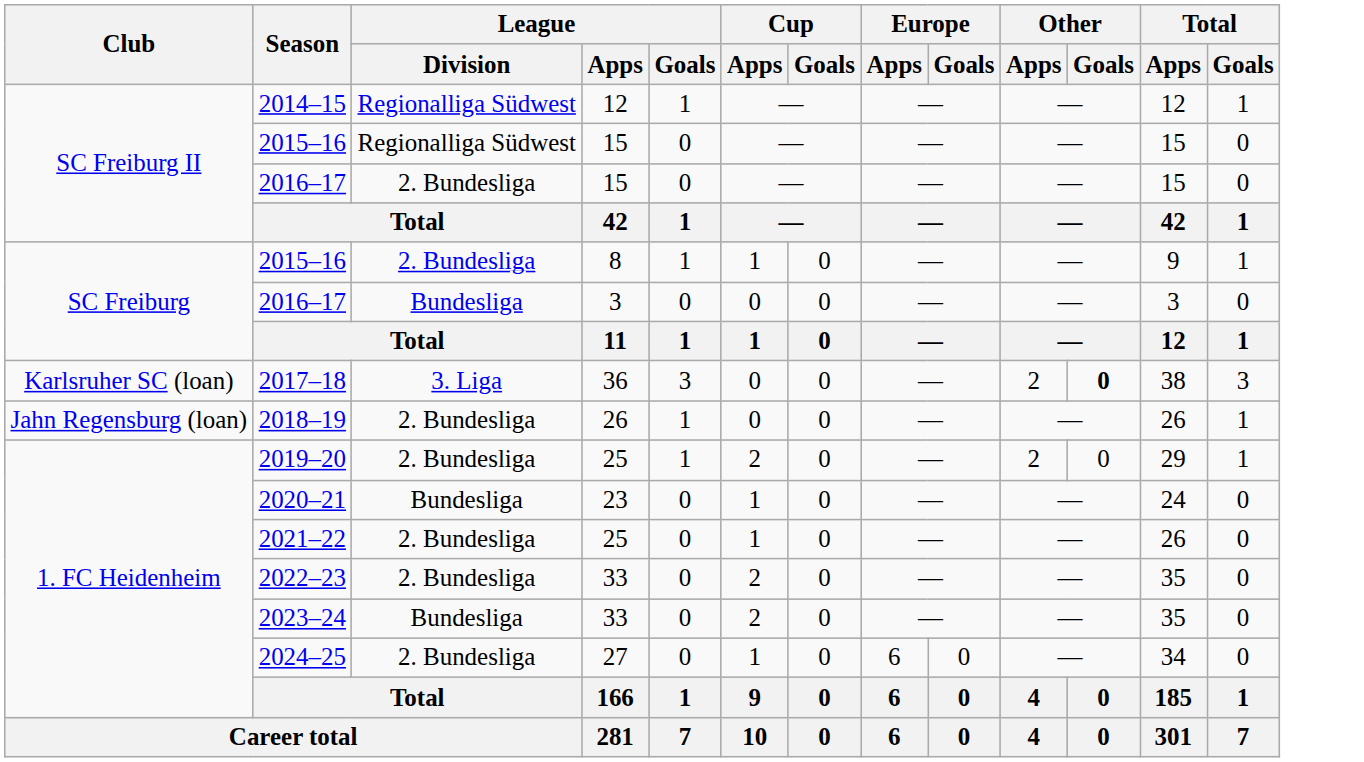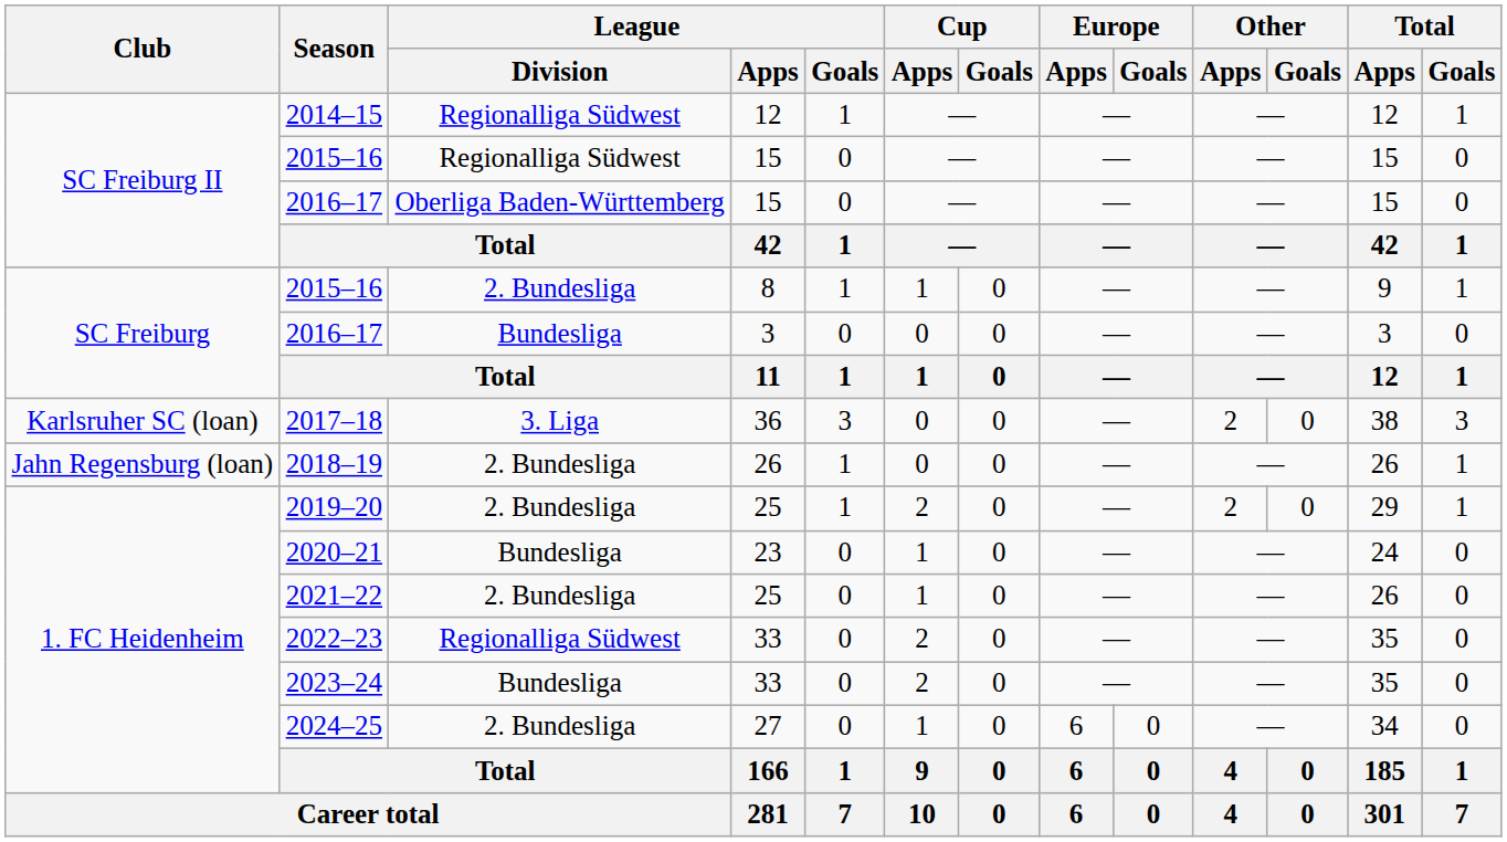2016–17 / 15 | League / Division: 2. Bundesliga -> Oberliga Baden-Württemberg
2017–18 | Other / Goals: bold -> normal
2022–23 | League / Division: 2. Bundesliga -> Regionalliga Südwest
